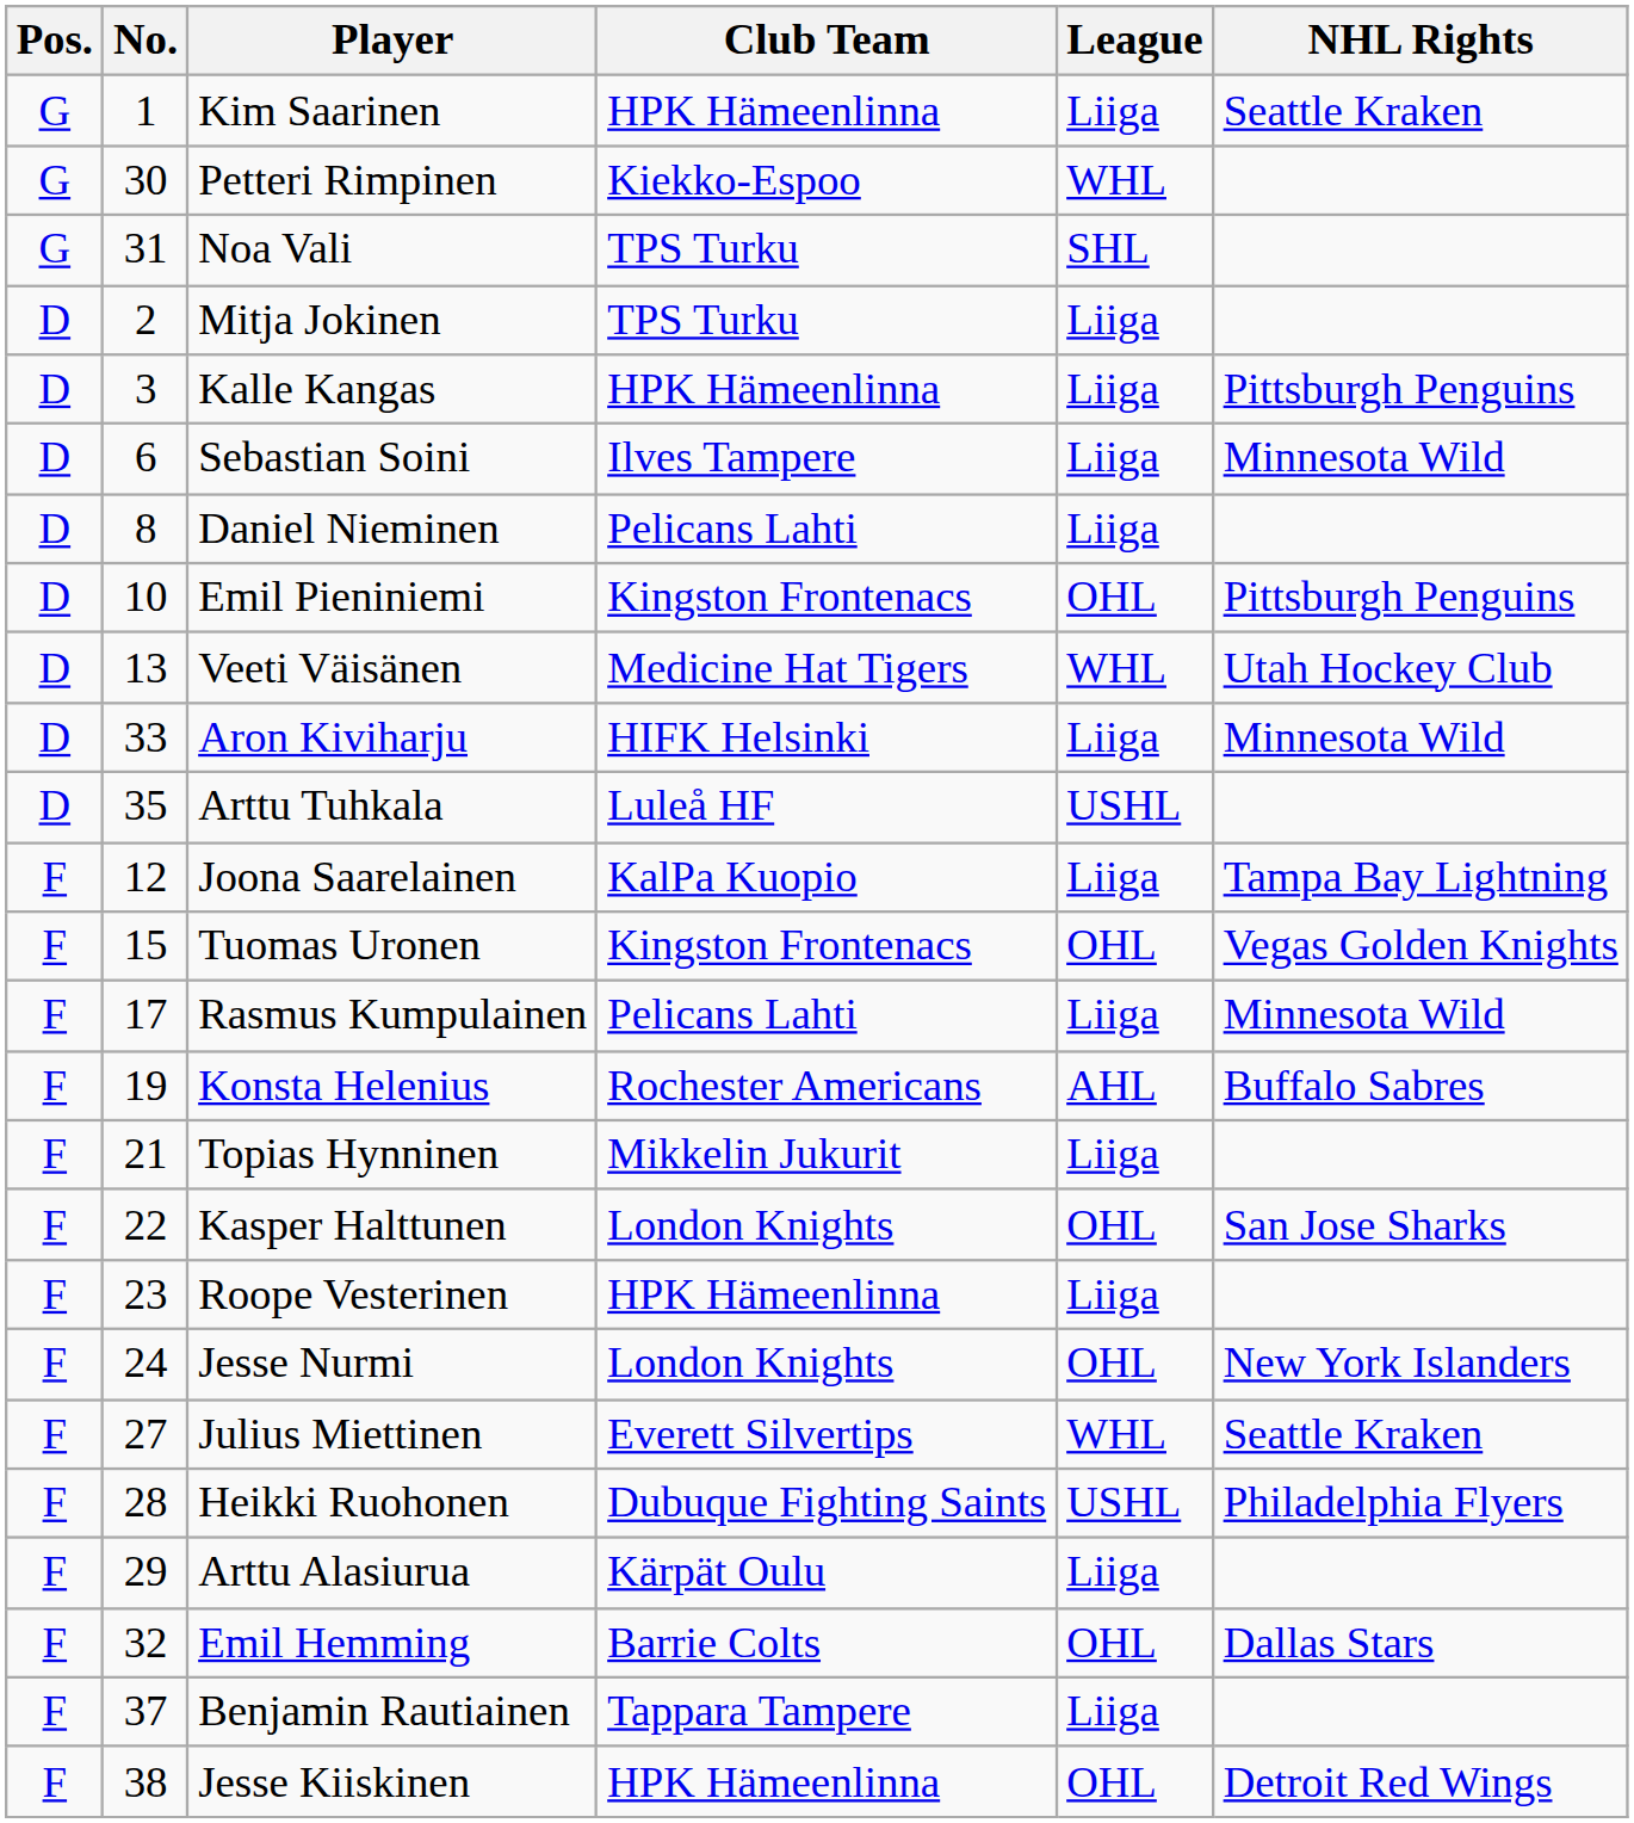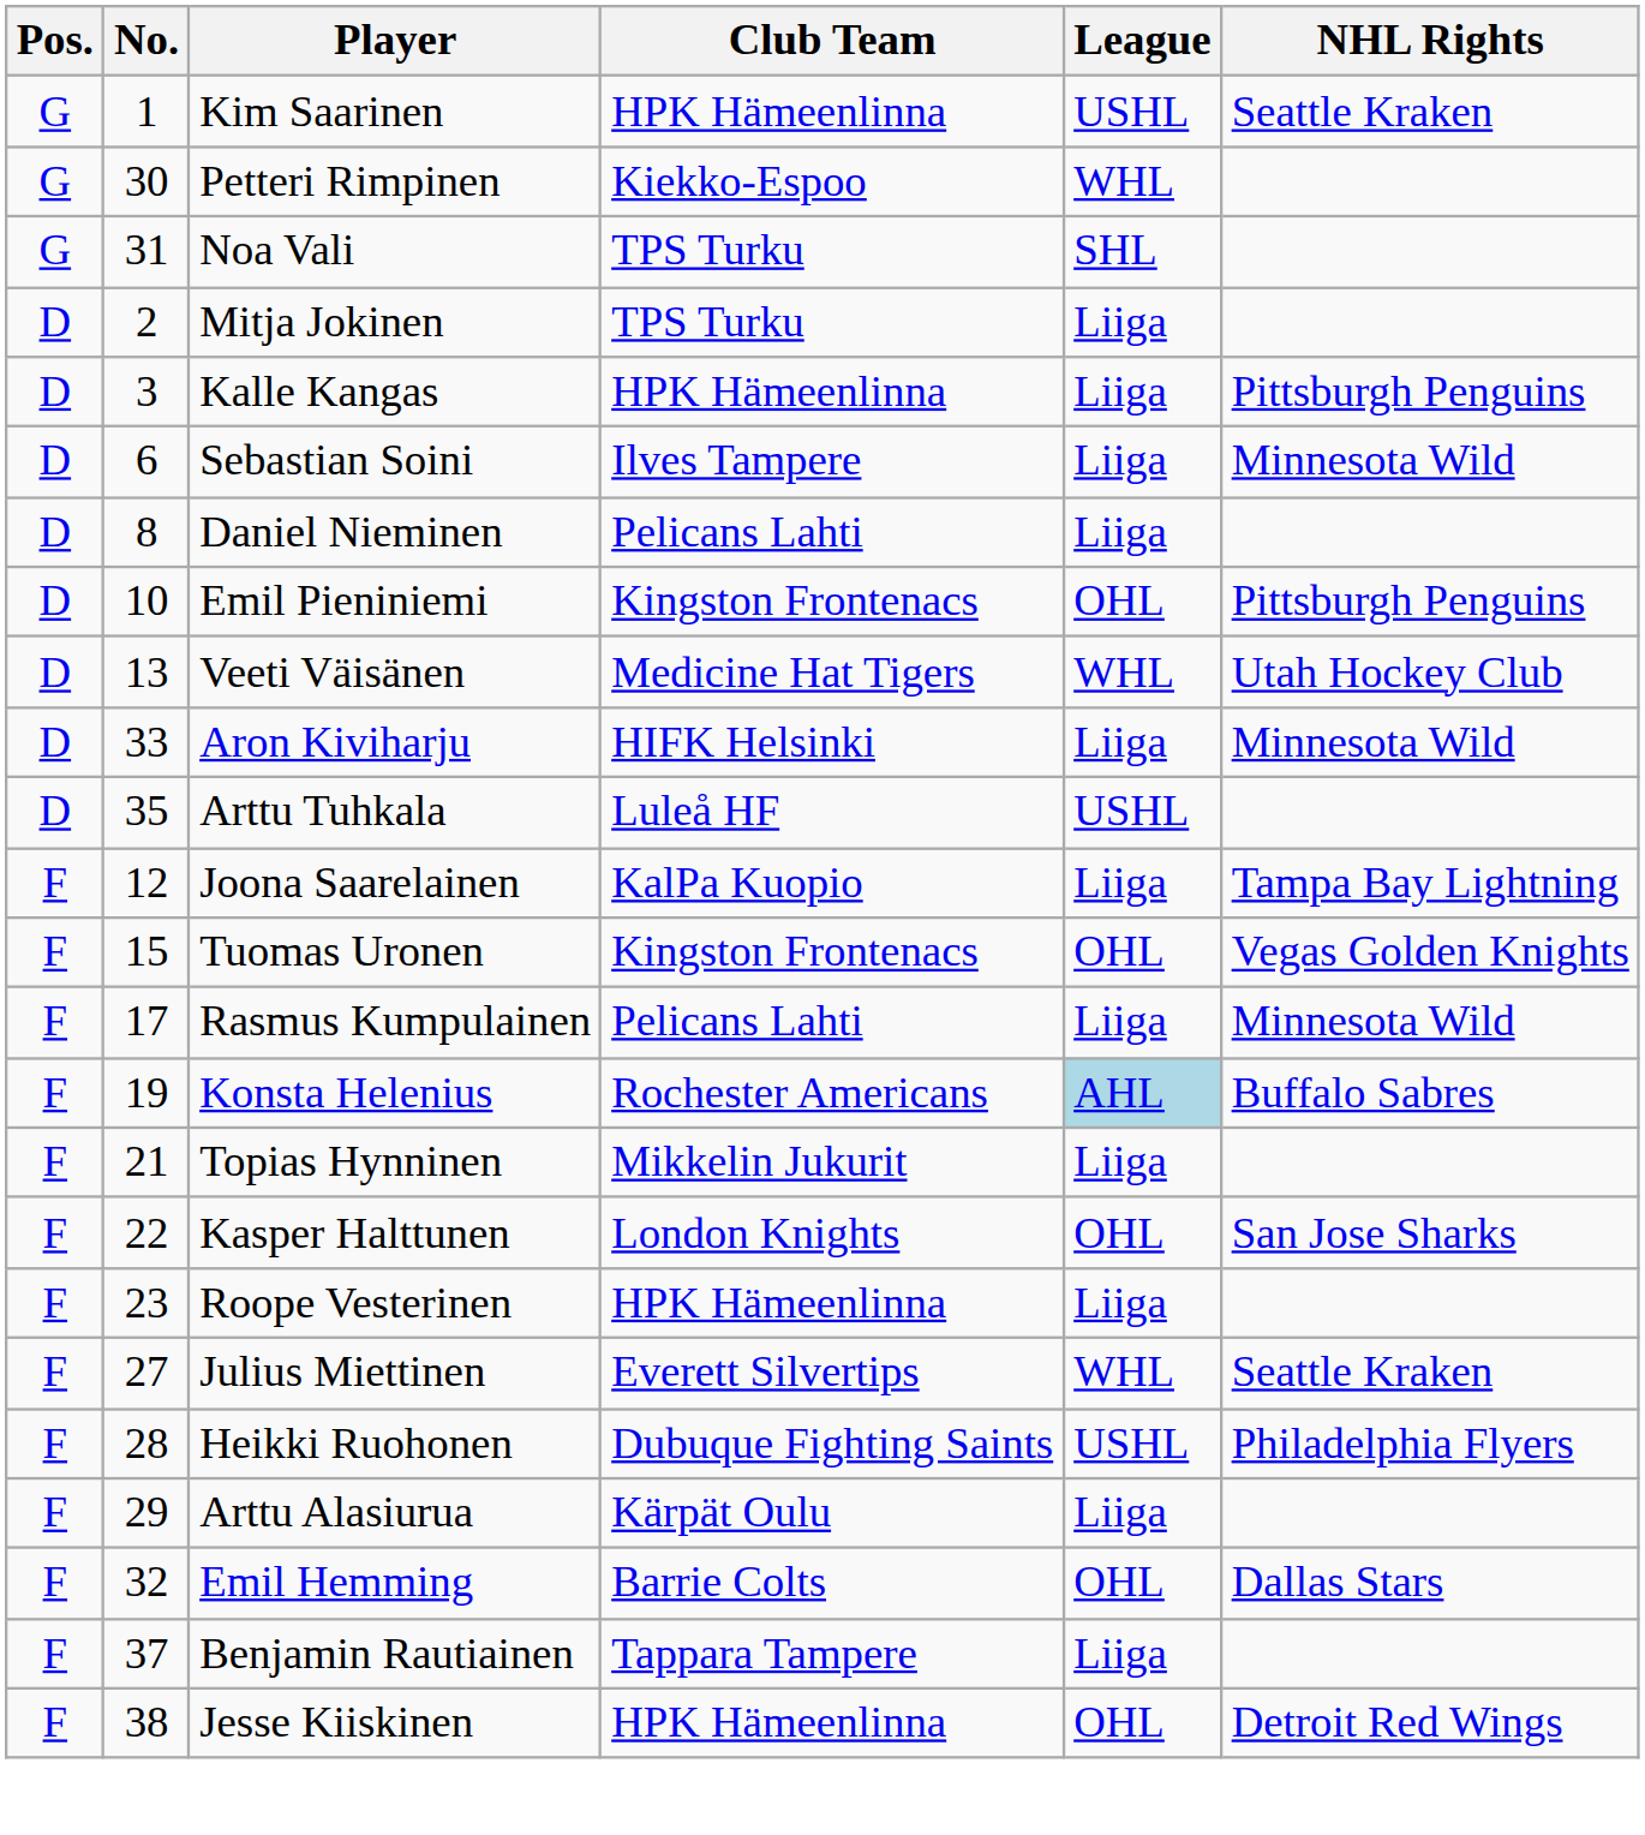Kim Saarinen | League: Liiga -> USHL
Konsta Helenius | League: no background -> lightblue background
- row: F | 24 | Jesse Nurmi | London Knights | OHL | New York Islanders
